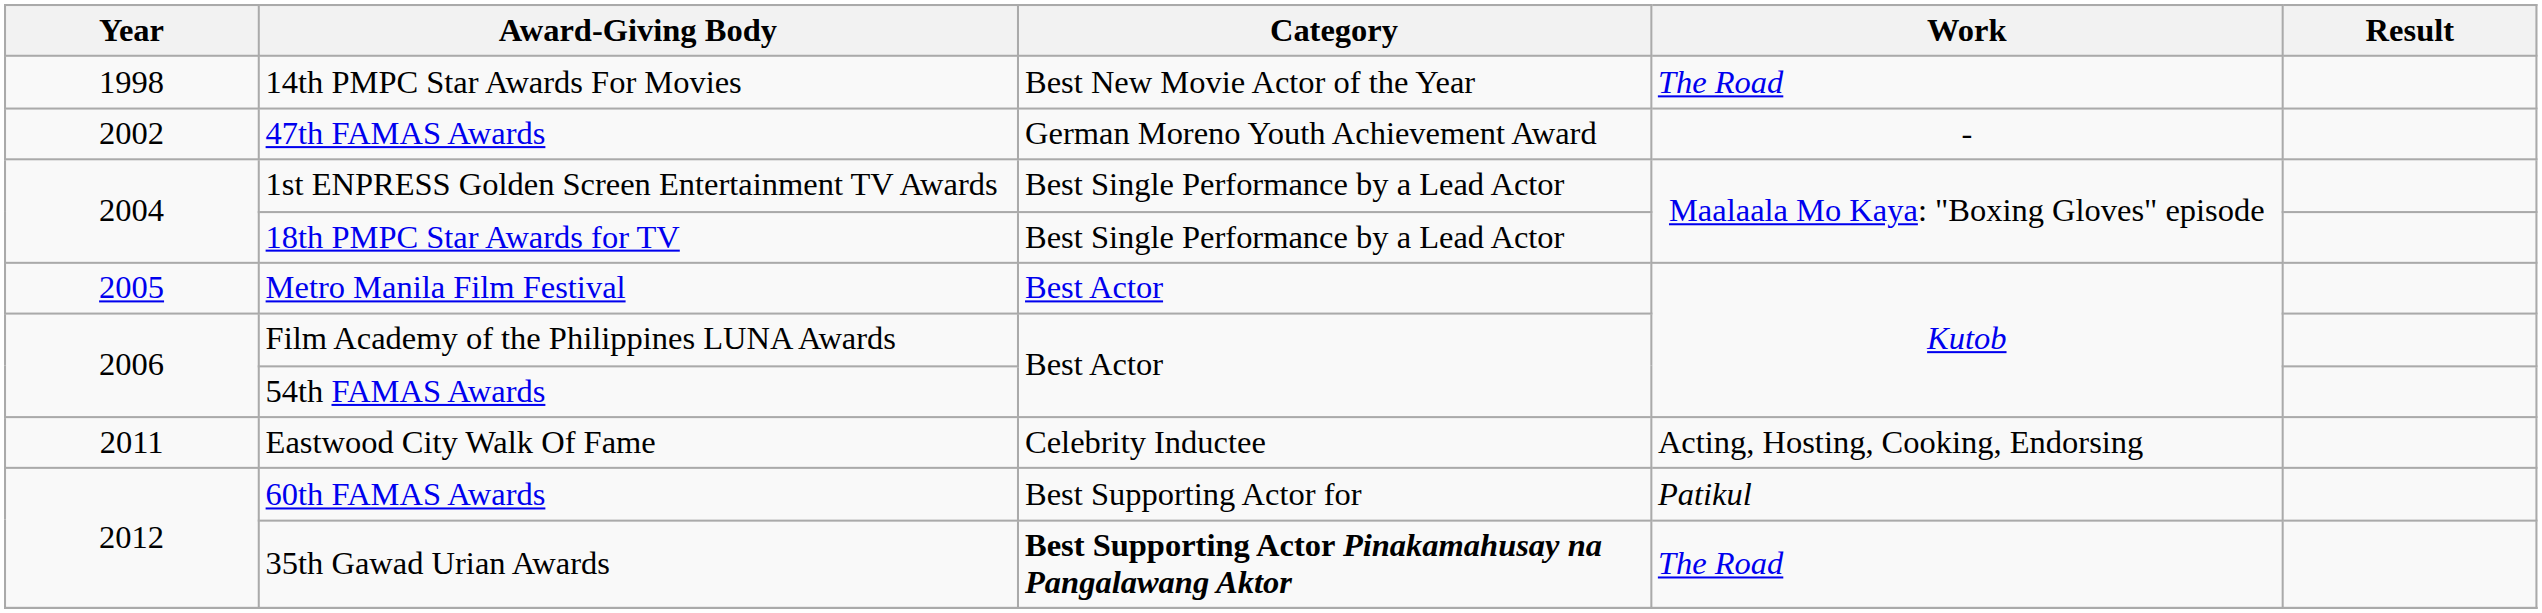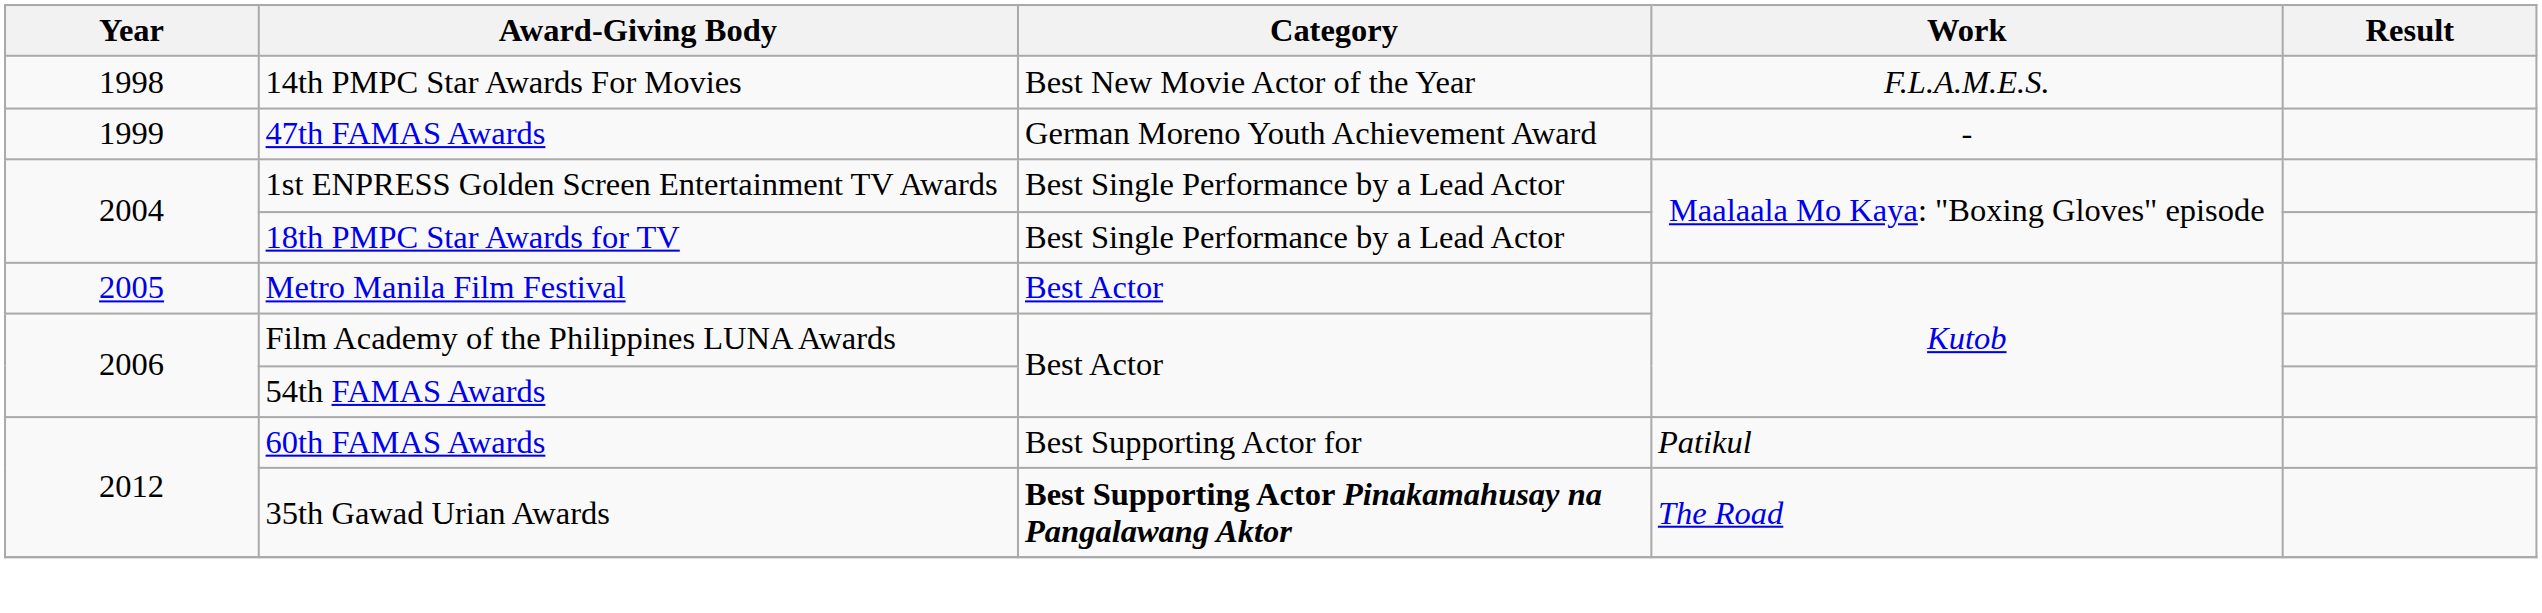14th PMPC Star Awards For Movies | Work: The Road -> F.L.A.M.E.S.
47th FAMAS Awards | Year: 2002 -> 1999
- row: 2011 | Eastwood City Walk Of Fame | Celebrity Inductee | Acting, Hosting, Cooking, Endorsing
